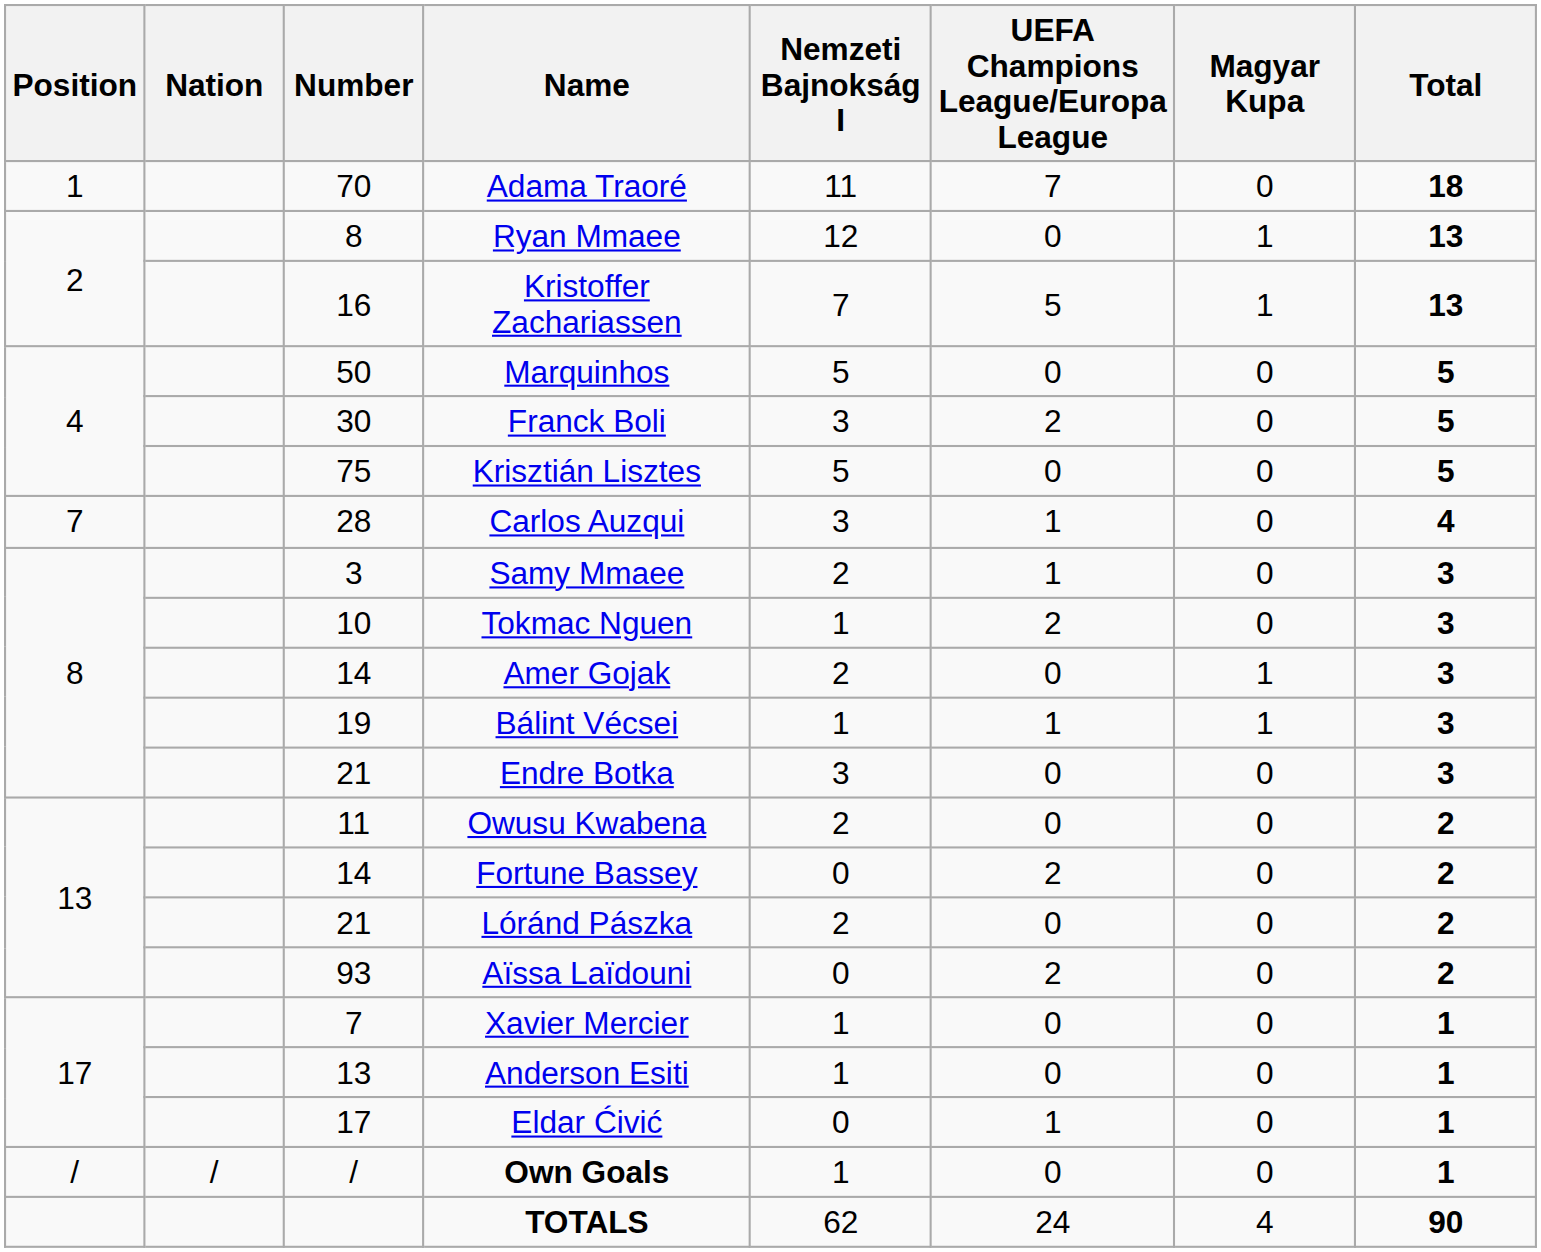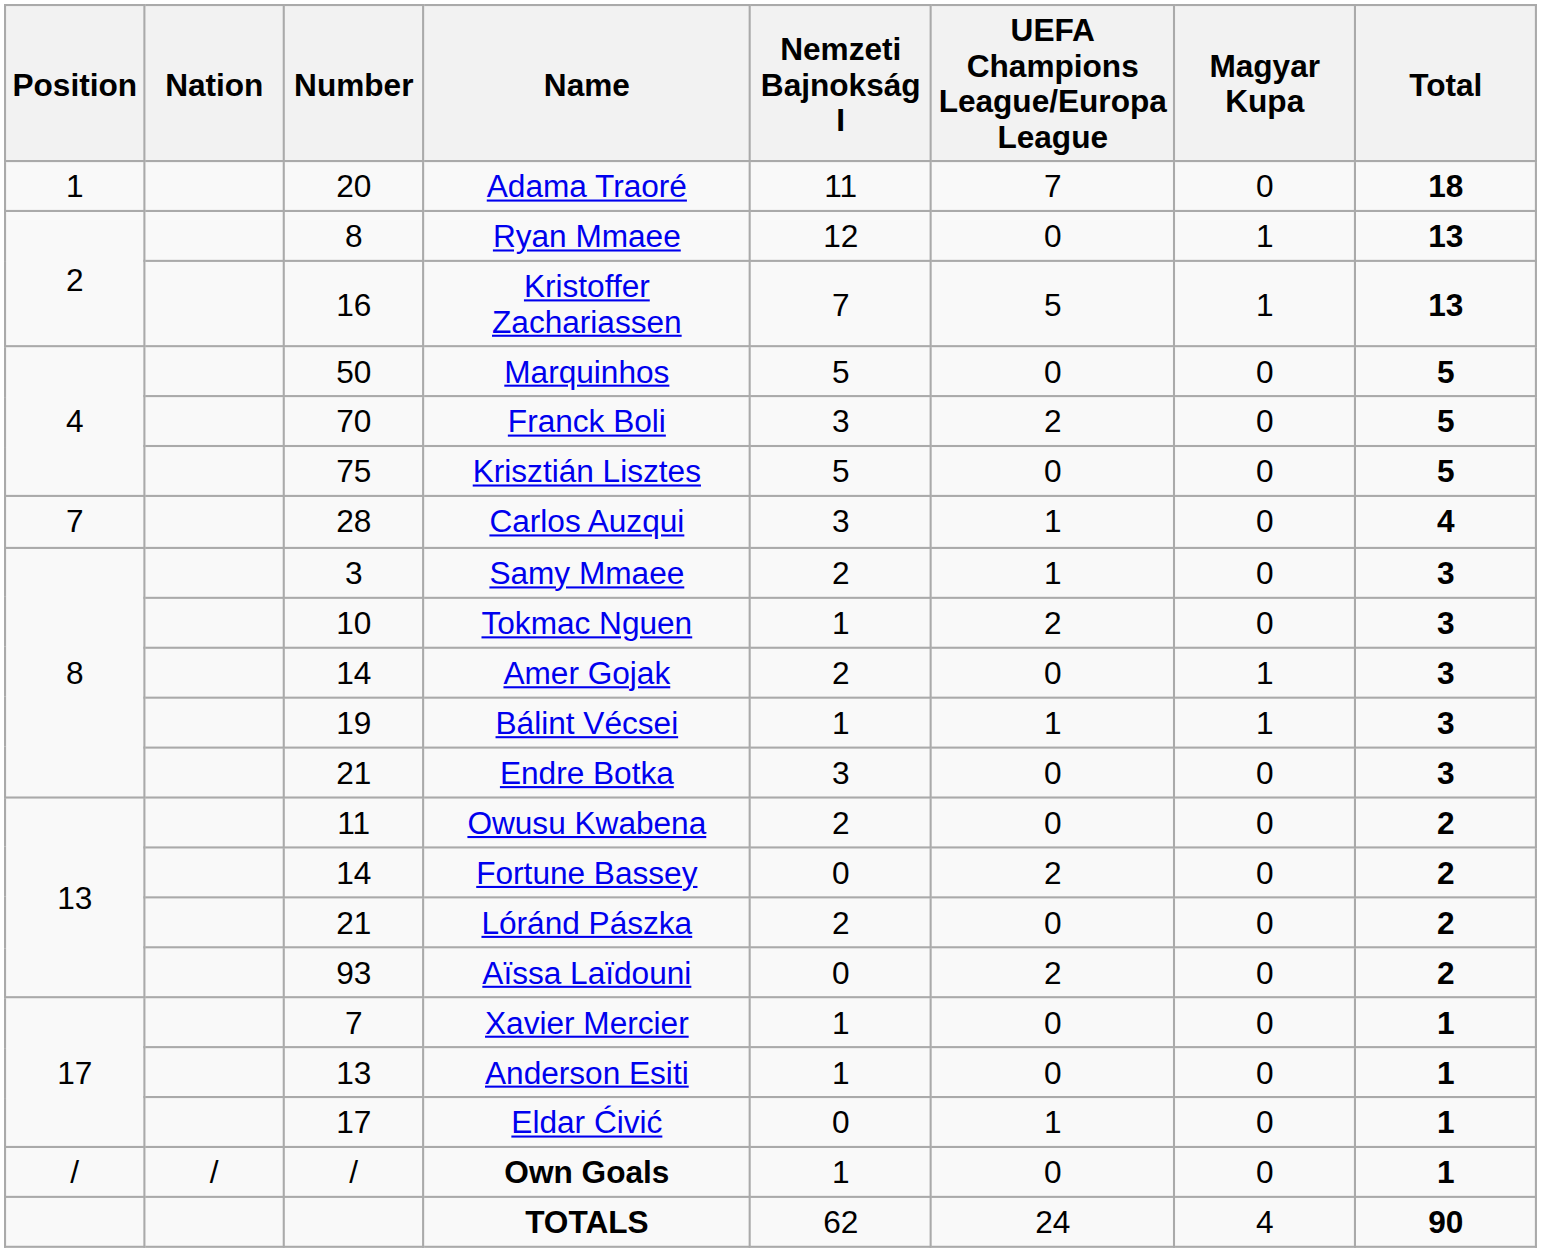Adama Traoré | Number: 70 -> 20
Franck Boli | Number: 30 -> 70
